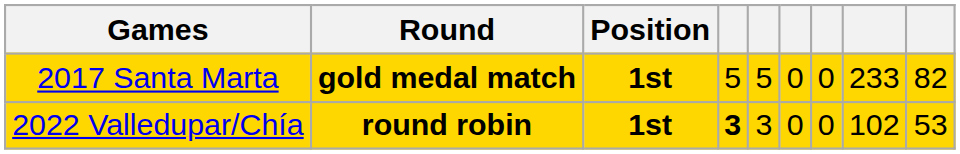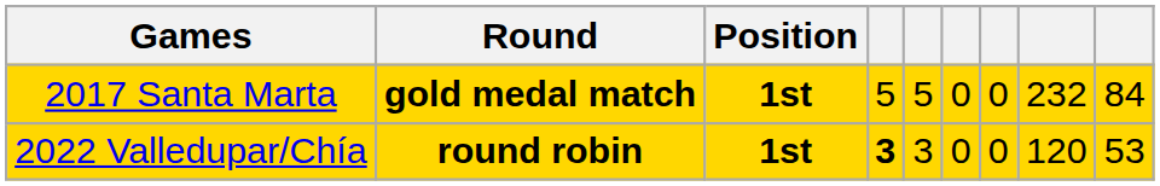2017 Santa Marta | column 8: 233 -> 232
2017 Santa Marta | column 9: 82 -> 84
2022 Valledupar/Chía | column 8: 102 -> 120
